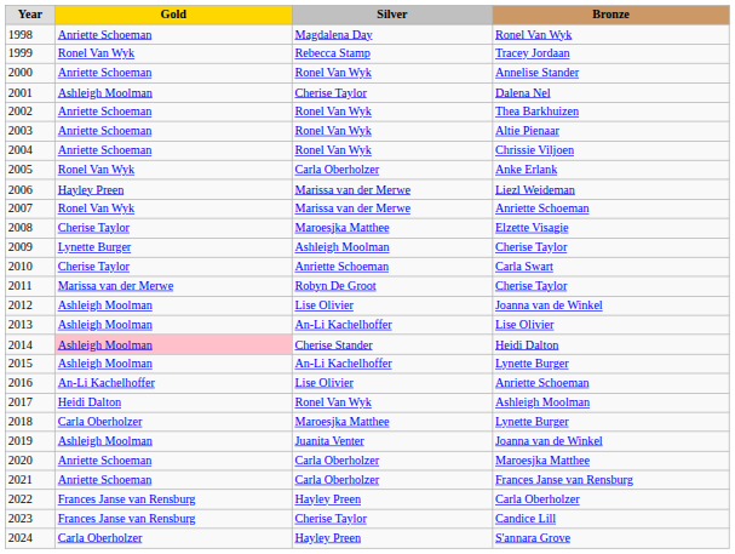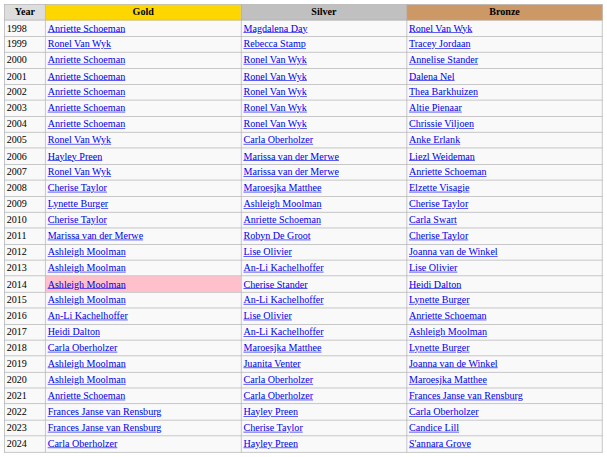2001 | Gold: Ashleigh Moolman -> Anriette Schoeman
2001 | Silver: Cherise Taylor -> Ronel Van Wyk
2017 | Silver: Ronel Van Wyk -> An-Li Kachelhoffer
2020 | Gold: Anriette Schoeman -> Ashleigh Moolman
